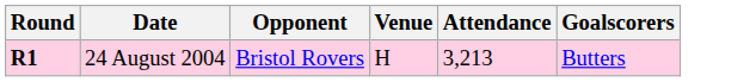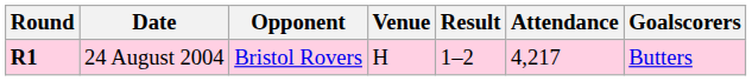+ column: Result | 1–2
24 August 2004 | Attendance: 3,213 -> 4,217
